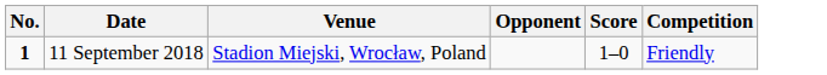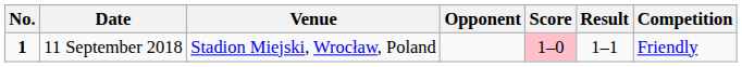+ column: Result | 1–1
11 September 2018 | Score: no background -> pink background
